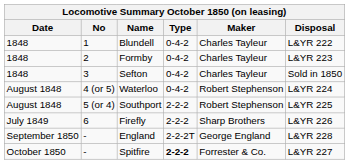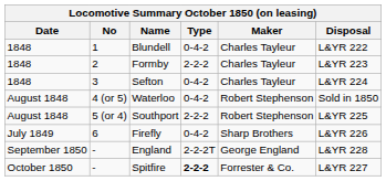Formby | Type: 0-4-2 -> 2-2-2
Sefton | Disposal: Sold in 1850 -> L&YR 224
Waterloo | Disposal: L&YR 224 -> Sold in 1850
Firefly | Type: 2-2-2 -> 0-4-2
